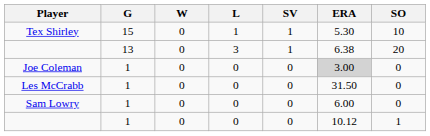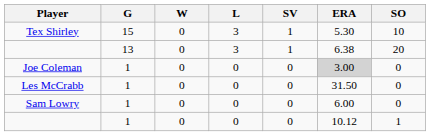Tex Shirley | L: 1 -> 3
